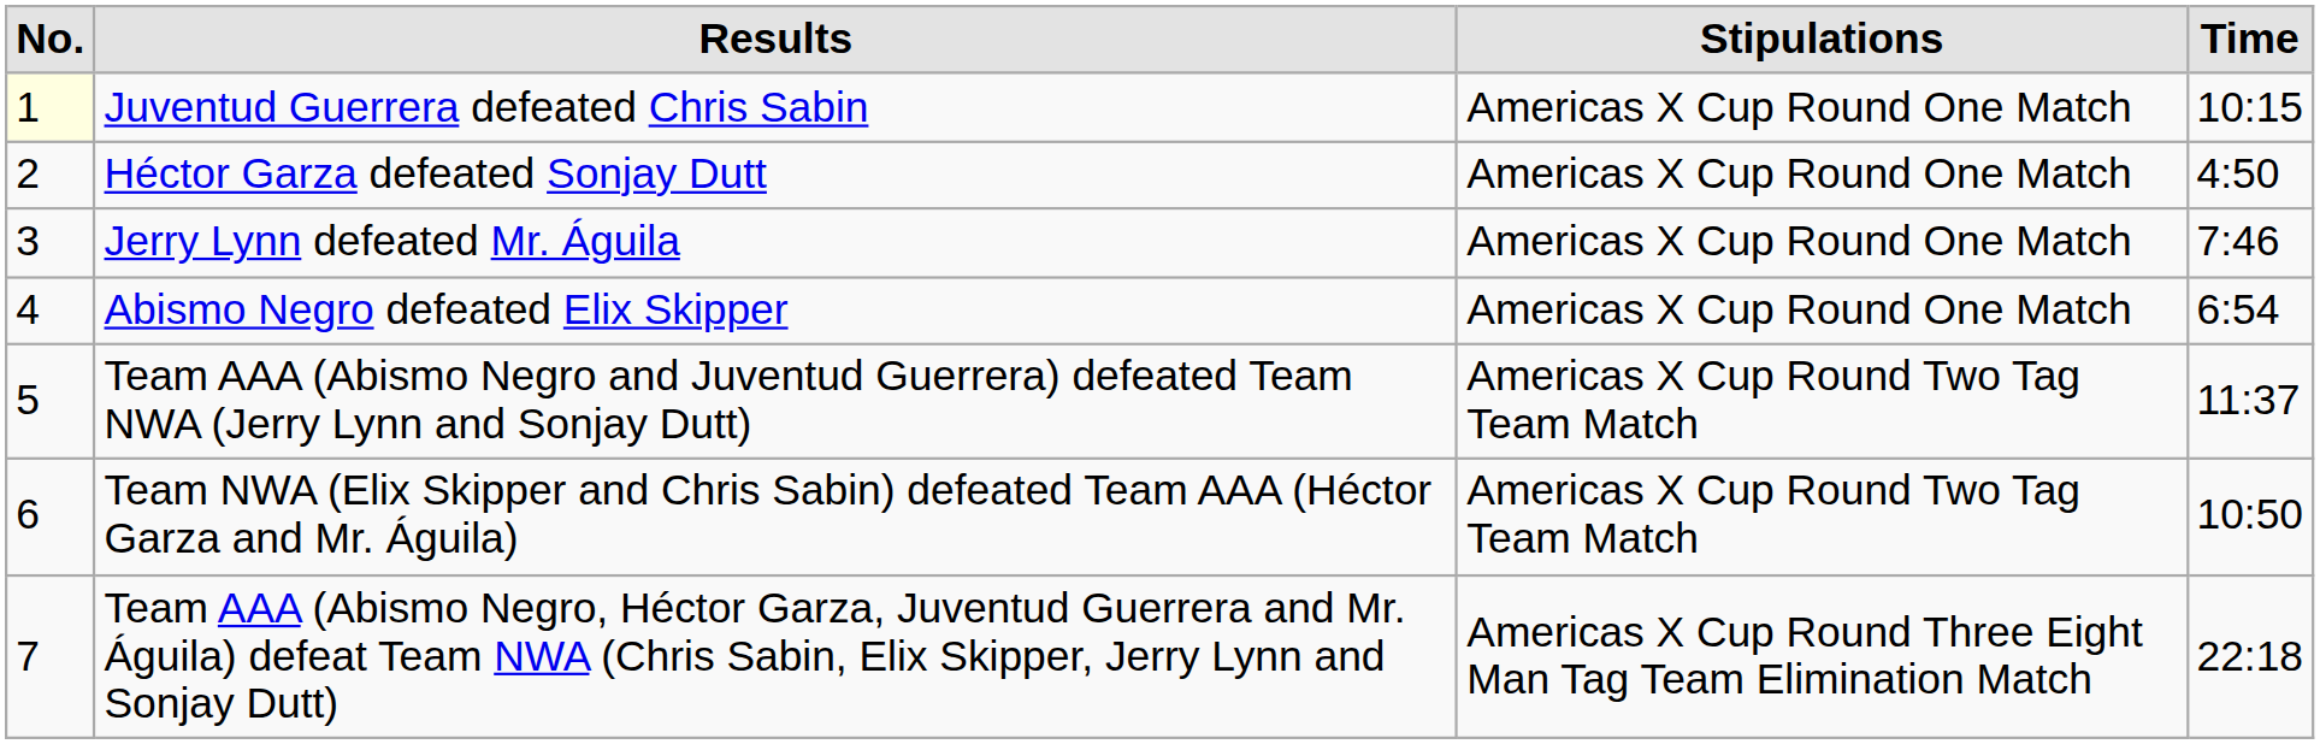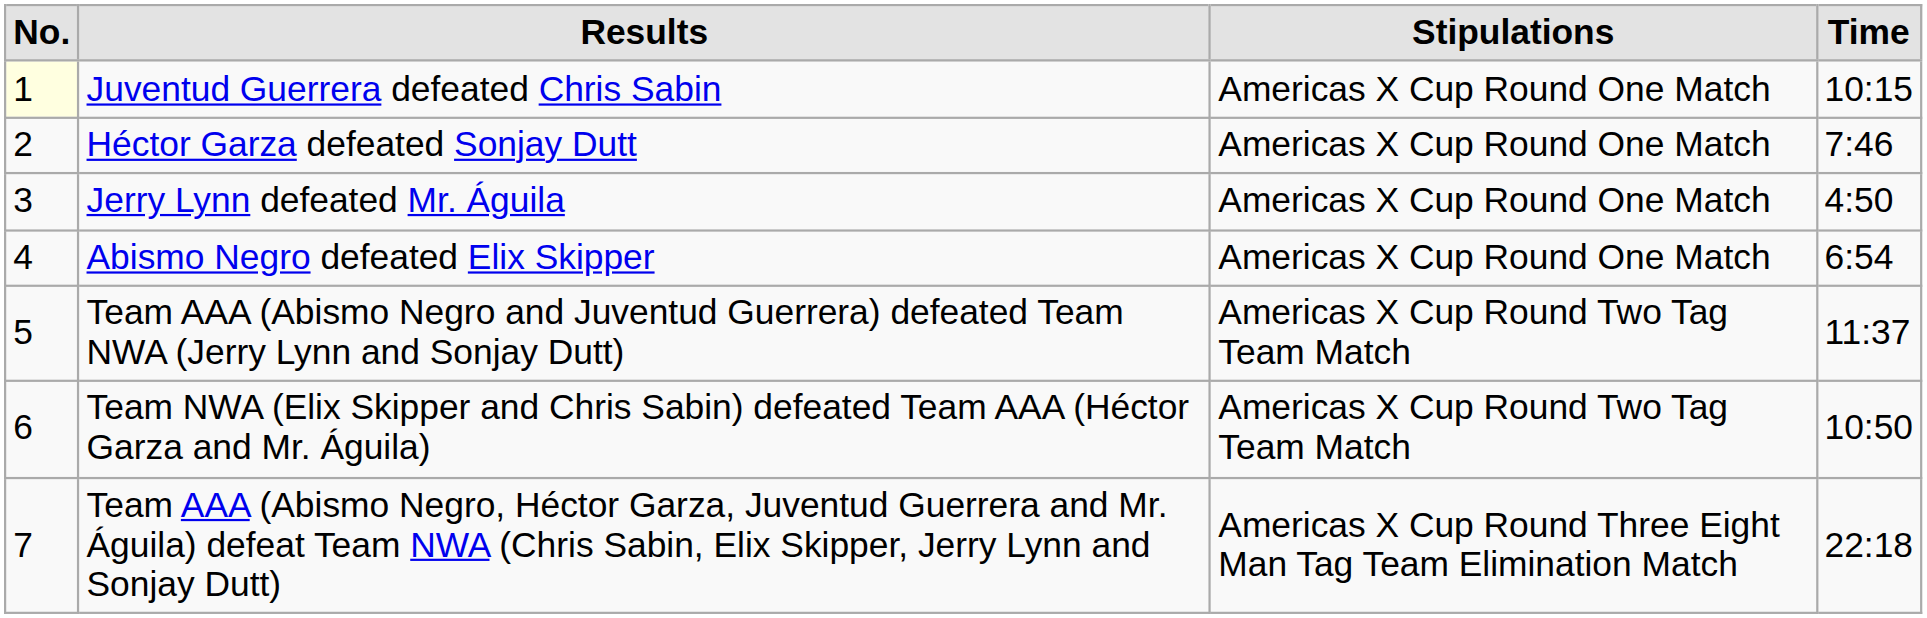Héctor Garza defeated Sonjay Dutt | Time: 4:50 -> 7:46
Jerry Lynn defeated Mr. Águila | Time: 7:46 -> 4:50
